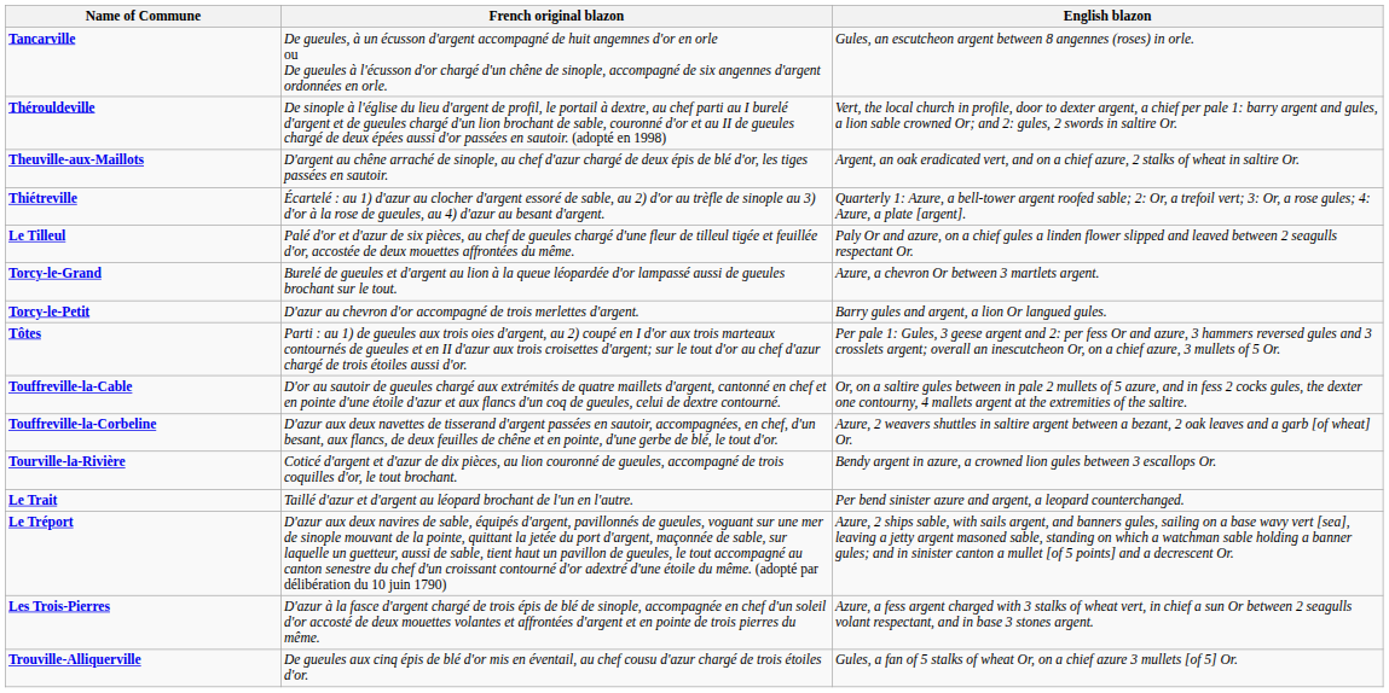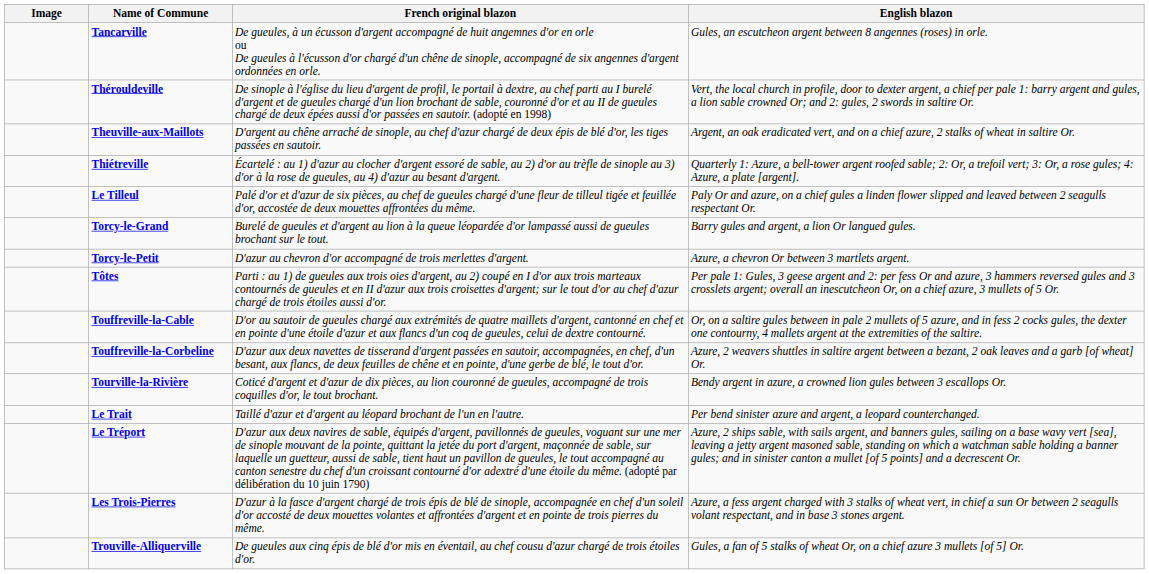+ column: Image
Torcy-le-Grand | English blazon: Azure, a chevron Or between 3 martlets argent. -> Barry gules and argent, a lion Or langued gules.
Torcy-le-Petit | English blazon: Barry gules and argent, a lion Or langued gules. -> Azure, a chevron Or between 3 martlets argent.
